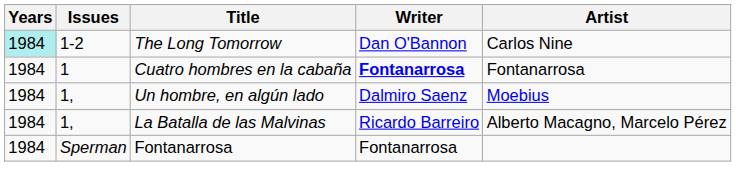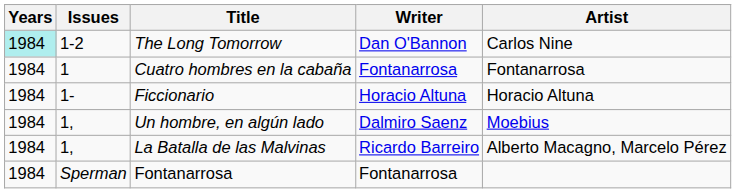Cuatro hombres en la cabaña | Writer: bold -> normal
+ row: 1984 | 1- | Ficcionario | Horacio Altuna | Horacio Altuna
